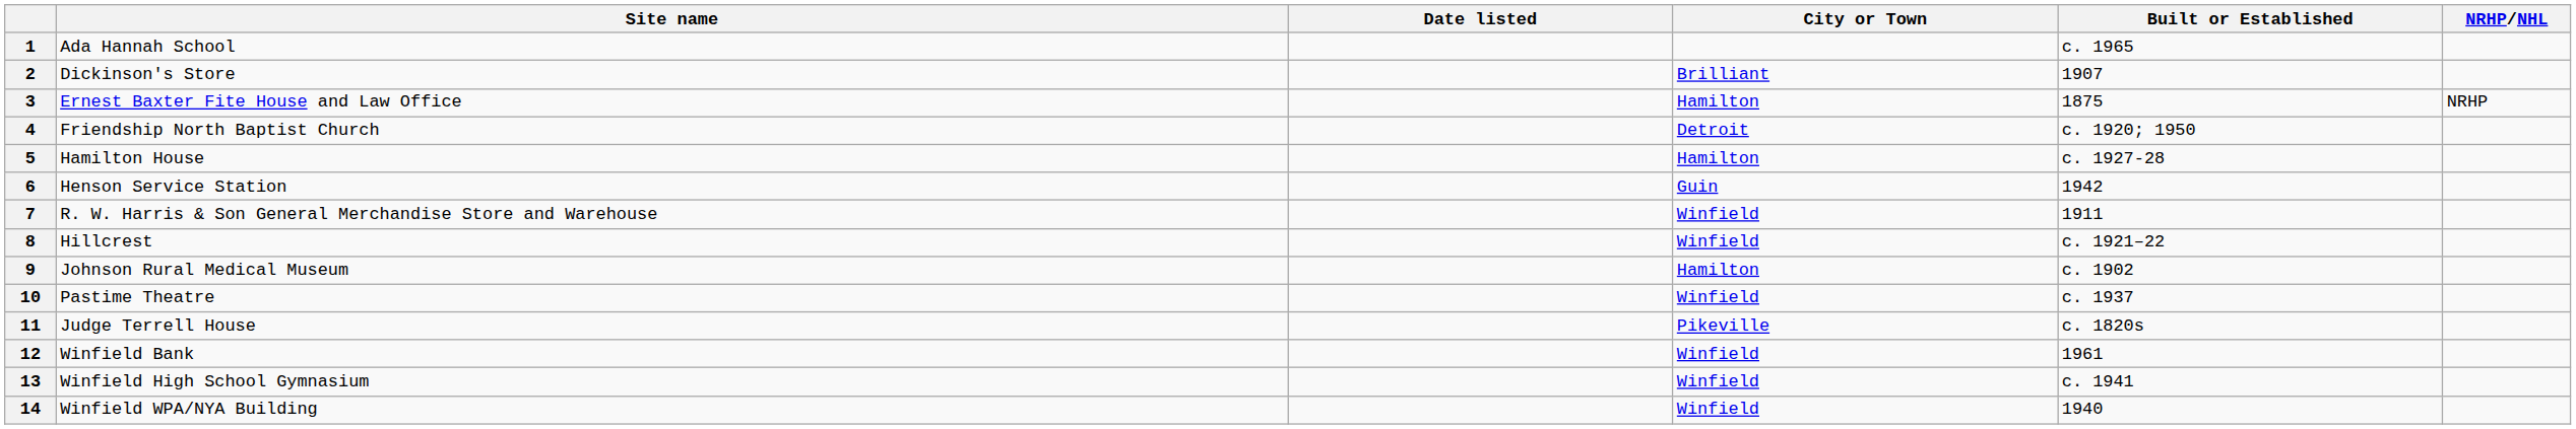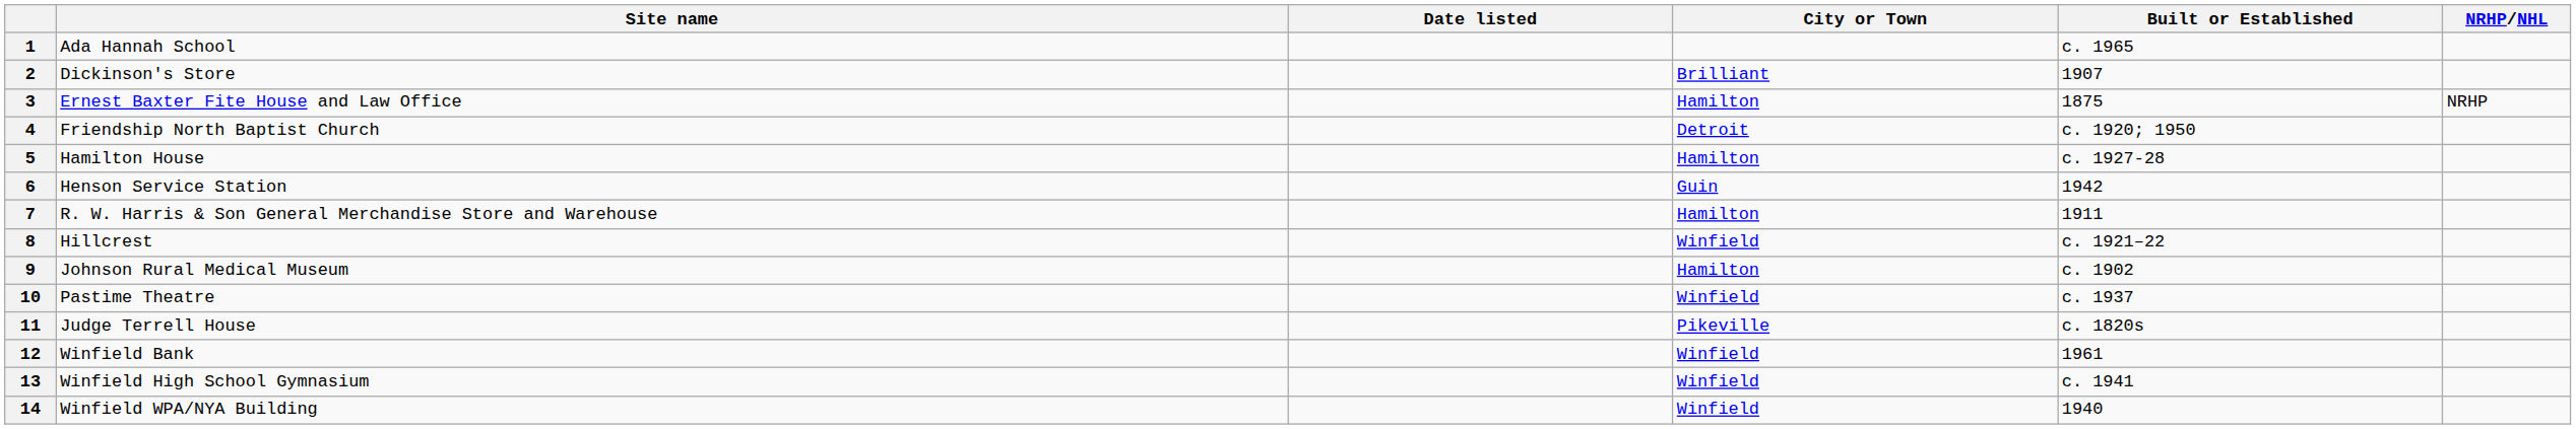7 | City or Town: Winfield -> Hamilton
